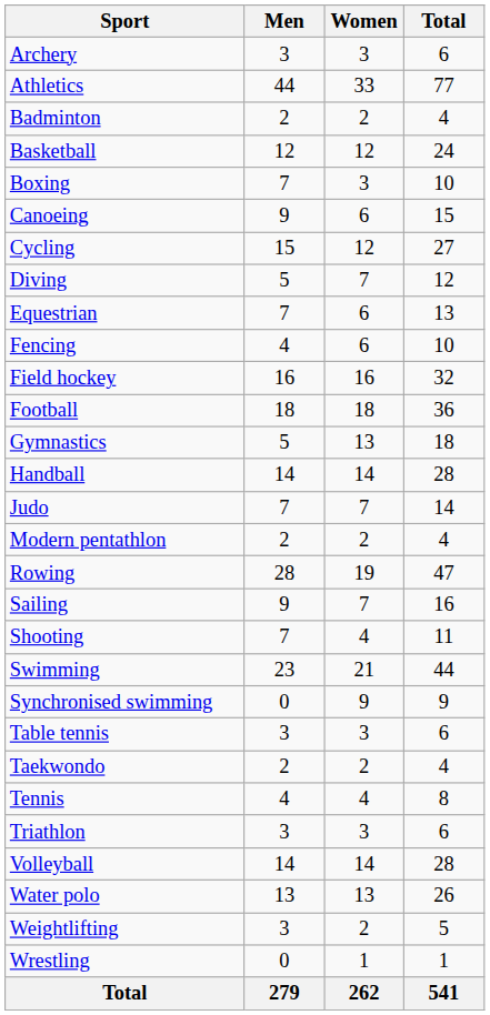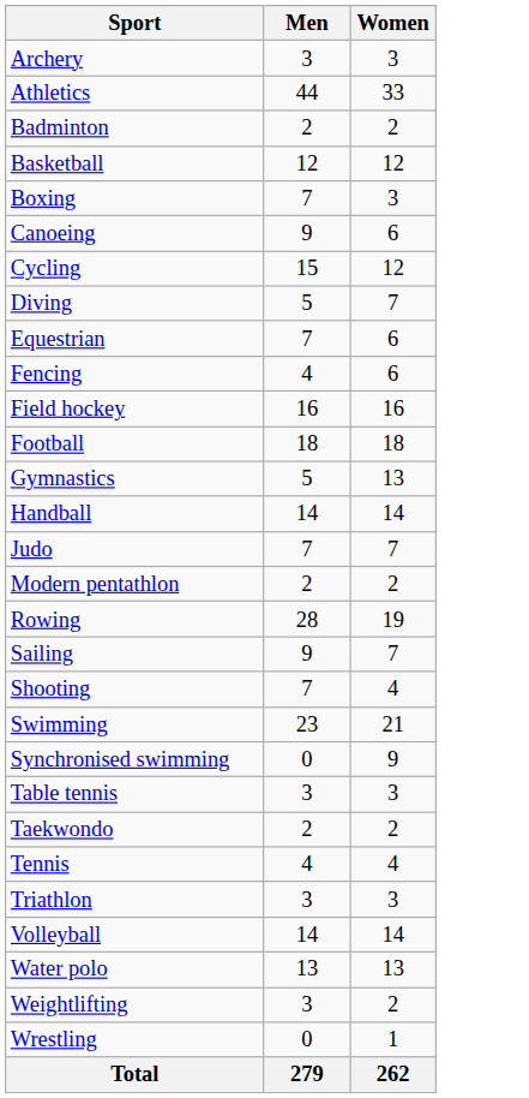- column: Total | 6 | 77 | 4 | 24 | 10 | 15 | 27 | 12 | 13 | 10 | 32 | 36 | 18 | 28 | 14 | 4 | 47 | 16 | 11 | 44 | 9 | 6 | 4 | 8 | 6 | 28 | 26 | 5 | 1 | 541
